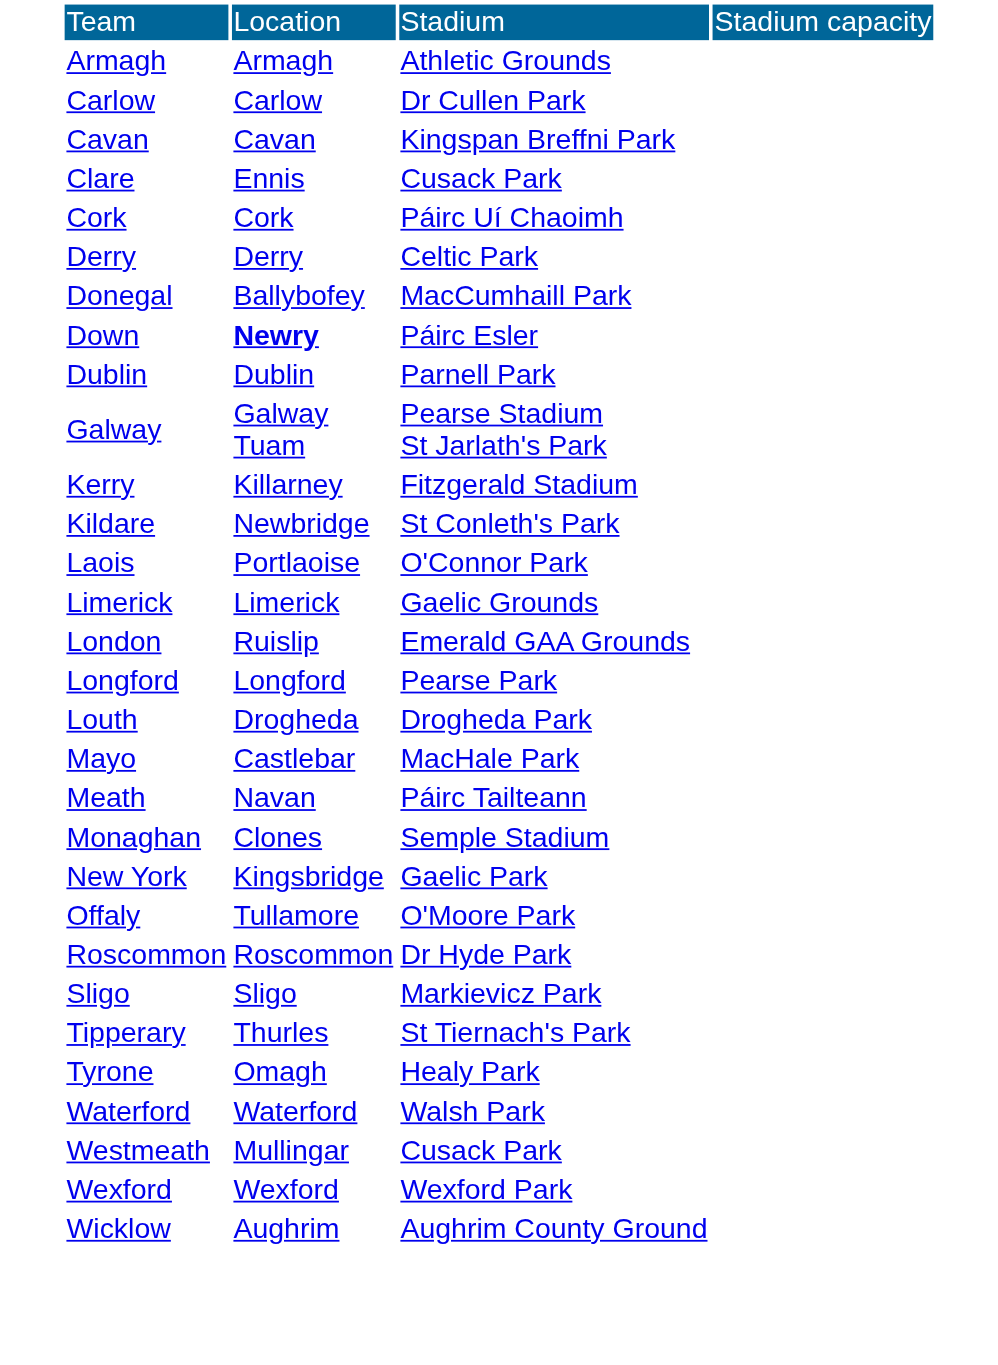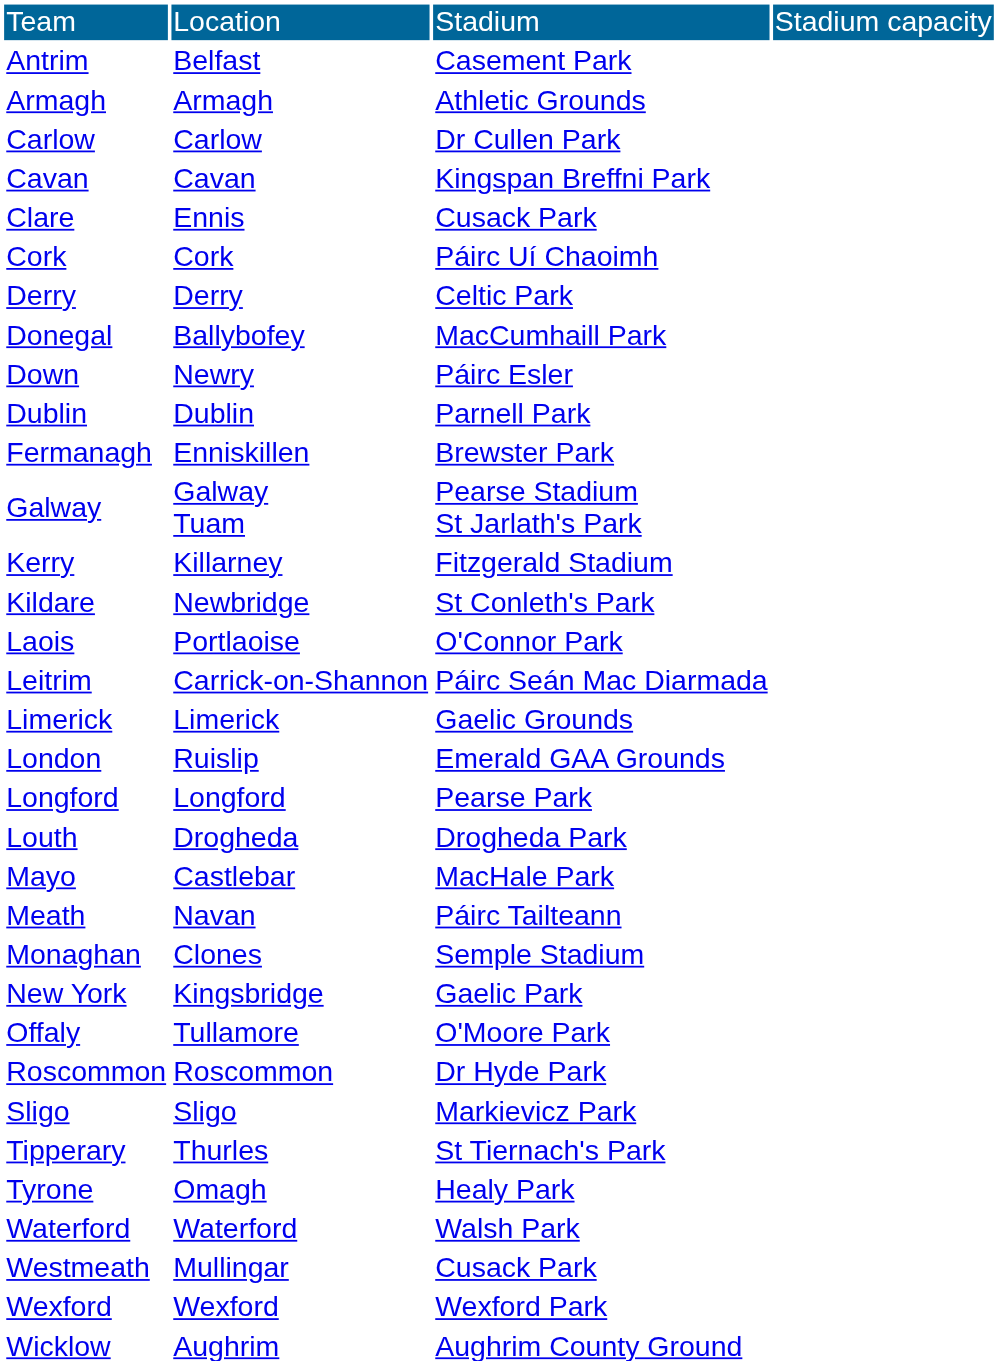+ row: Antrim | Belfast | Casement Park
Down | column 2: bold -> normal
+ row: Fermanagh | Enniskillen | Brewster Park
+ row: Leitrim | Carrick-on-Shannon | Páirc Seán Mac Diarmada
